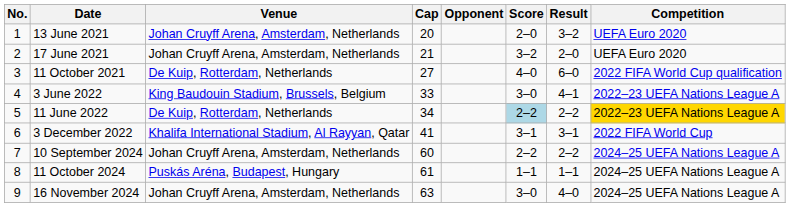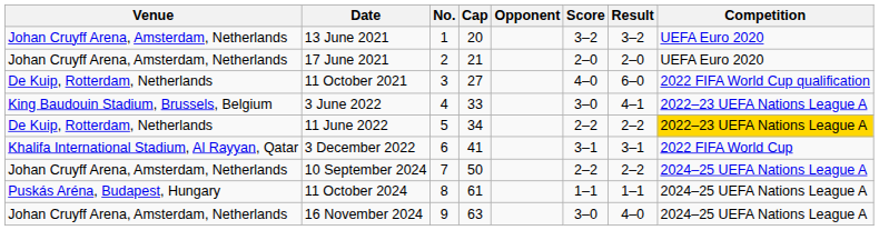columns swapped: No. <-> Venue
13 June 2021 | Score: 2–0 -> 3–2
17 June 2021 | Score: 3–2 -> 2–0
11 June 2022 | Score: lightblue background -> no background
10 September 2024 | Cap: 60 -> 50
